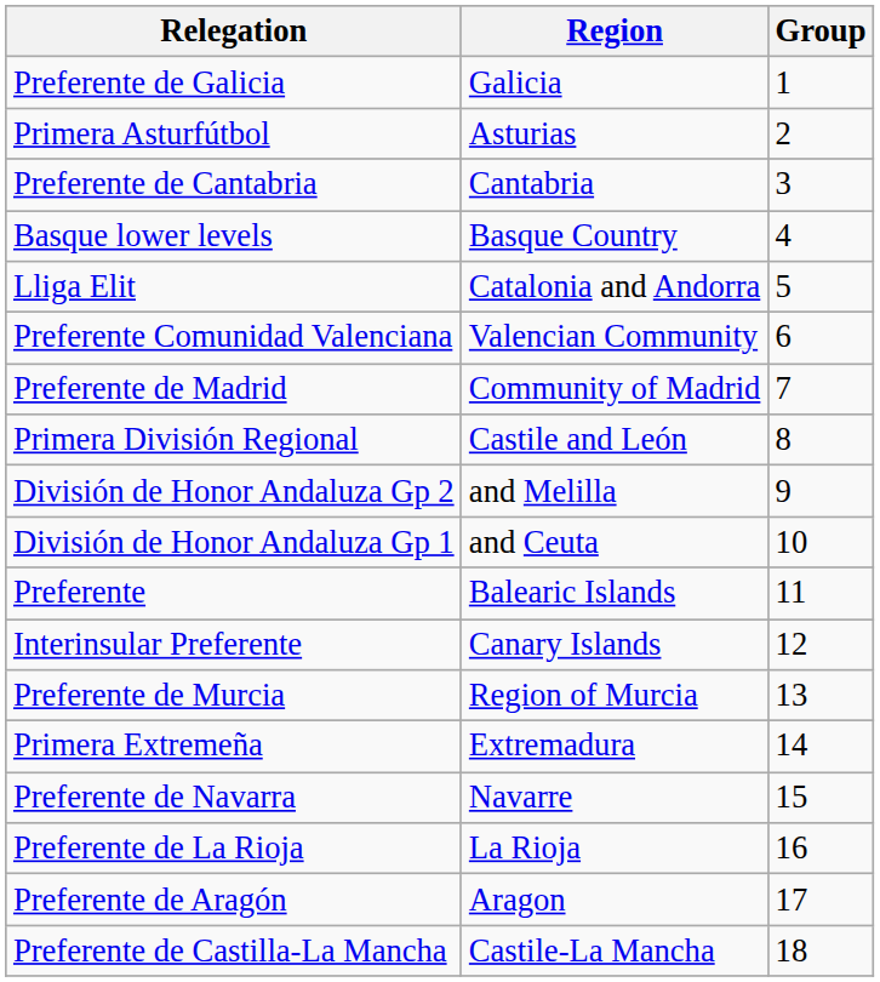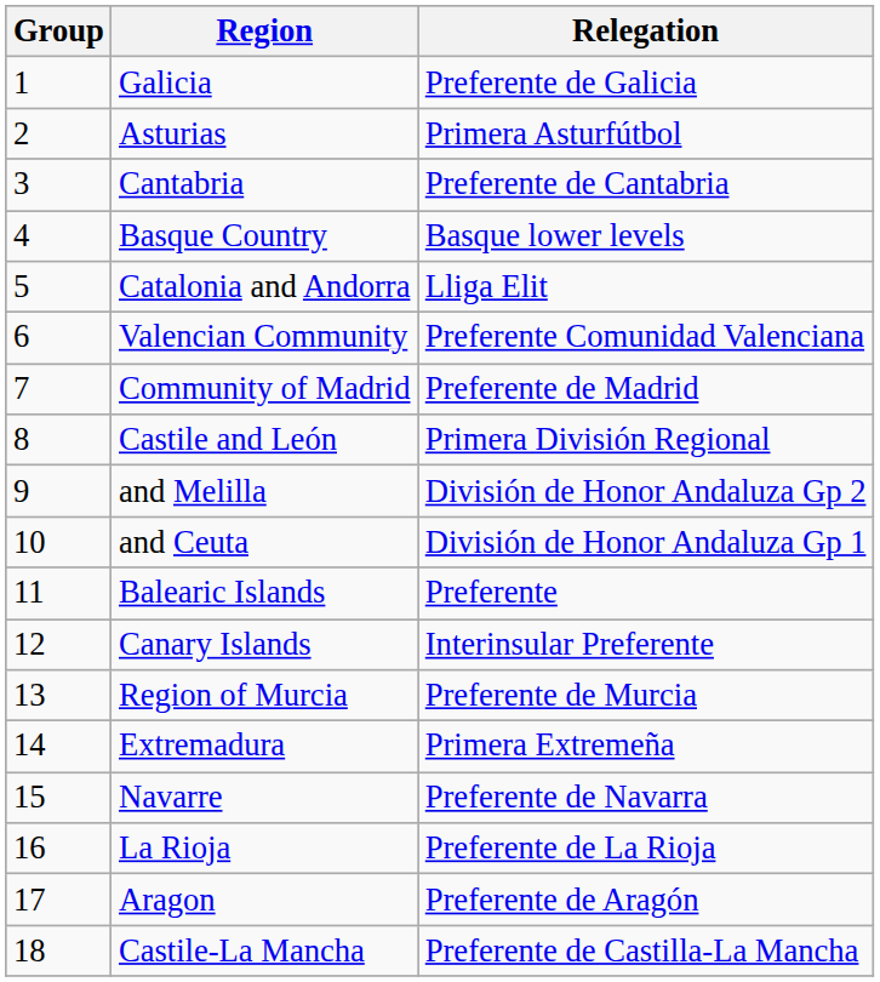columns swapped: Group <-> Relegation
